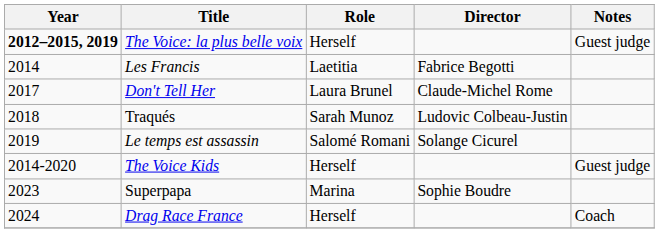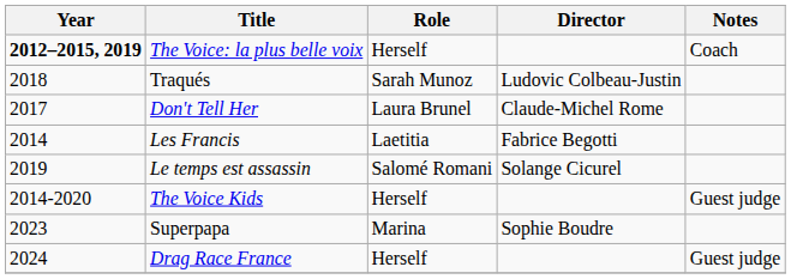The Voice: la plus belle voix | Notes: Guest judge -> Coach
rows swapped: Les Francis <-> Traqués
Drag Race France | Notes: Coach -> Guest judge
